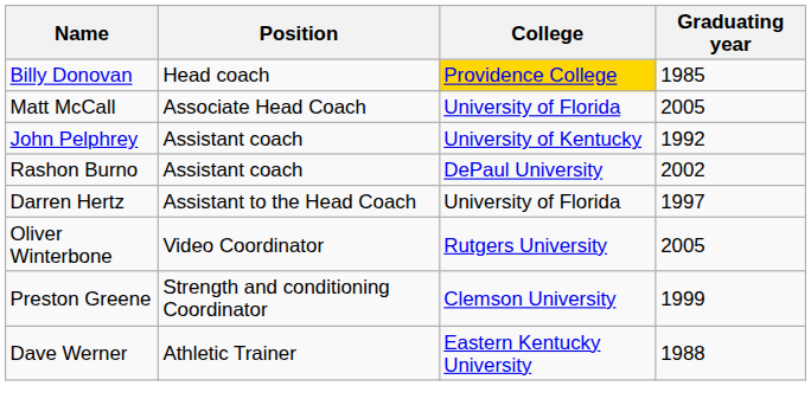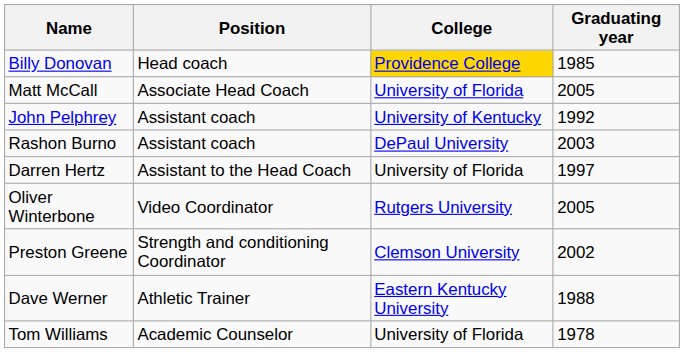Rashon Burno | Graduating year: 2002 -> 2003
Preston Greene | Graduating year: 1999 -> 2002
+ row: Tom Williams | Academic Counselor | University of Florida | 1978
